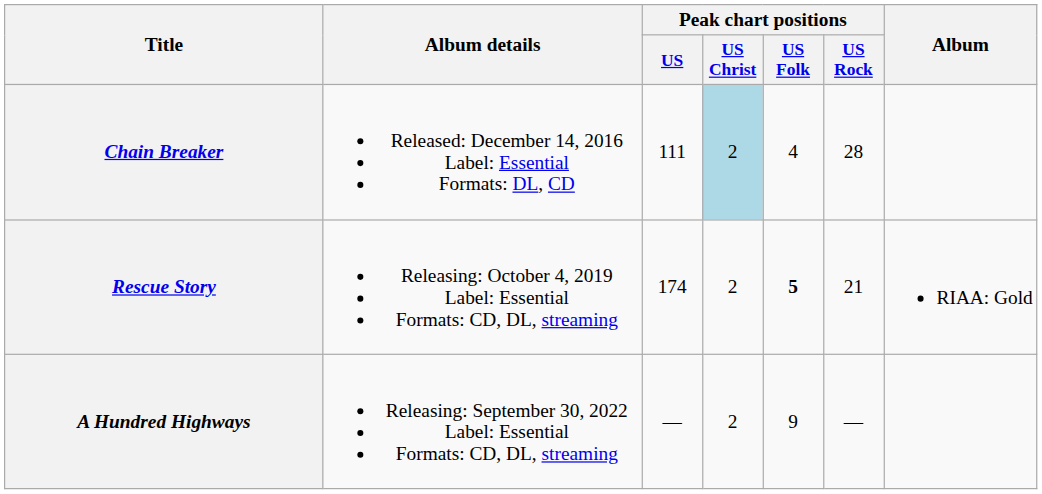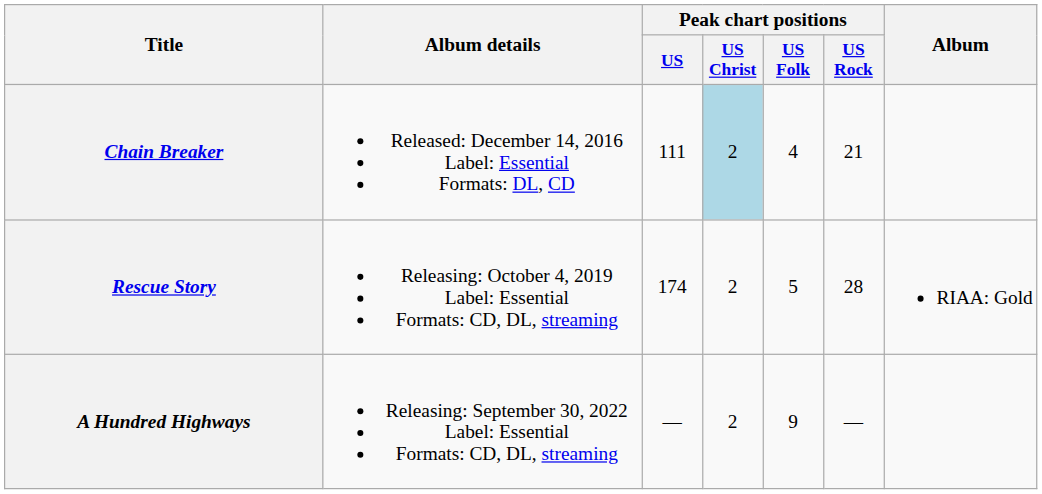Chain Breaker | Peak chart positions / US Rock: 28 -> 21
Rescue Story | Peak chart positions / US Folk: bold -> normal
Rescue Story | Peak chart positions / US Rock: 21 -> 28
